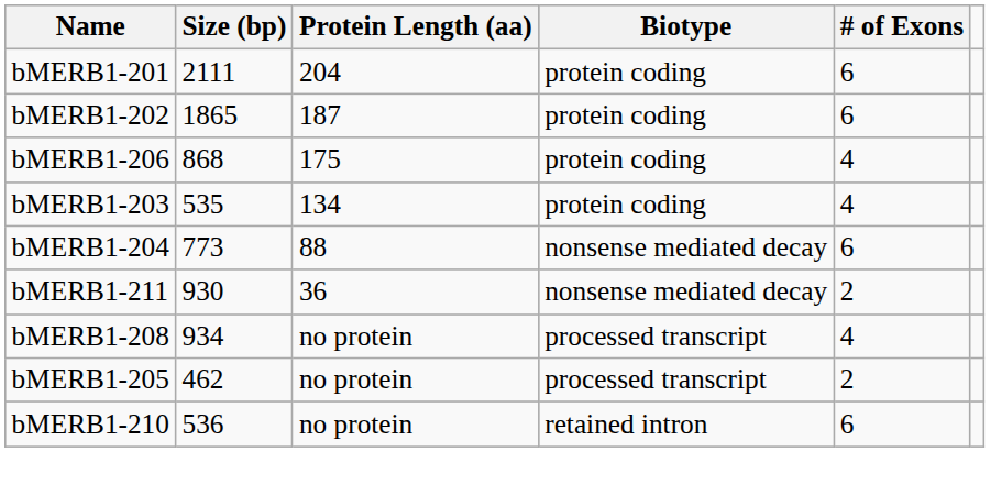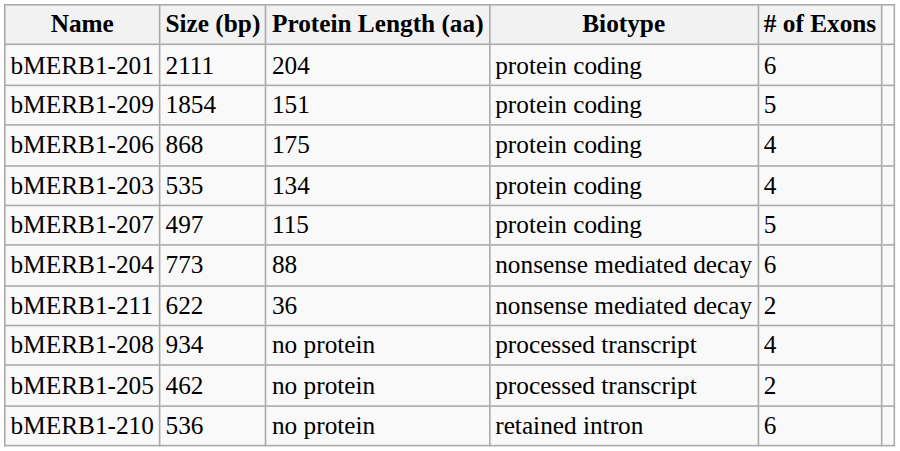- row: bMERB1-202 | 1865 | 187 | protein coding | 6
+ row: bMERB1-209 | 1854 | 151 | protein coding | 5
+ row: bMERB1-207 | 497 | 115 | protein coding | 5
bMERB1-211 | Size (bp): 930 -> 622
